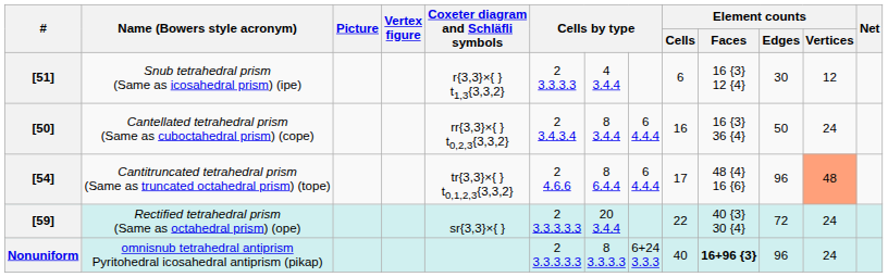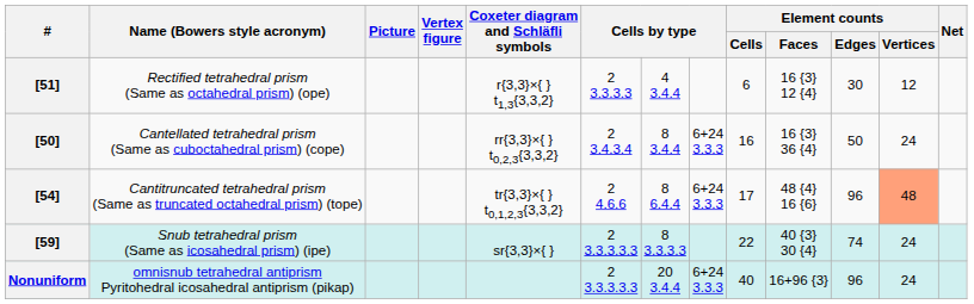[51] | Name (Bowers style acronym): Snub tetrahedral prism (Same as icosahedral prism) (ipe) -> Rectified tetrahedral prism (Same as octahedral prism) (ope)
[50] | column 8: 6 4.4.4 -> 6+24 3.3.3
[54] | column 8: 6 4.4.4 -> 6+24 3.3.3
[59] | Name (Bowers style acronym): Rectified tetrahedral prism (Same as octahedral prism) (ope) -> Snub tetrahedral prism (Same as icosahedral prism) (ipe)
[59] | column 7: 20 3.4.4 -> 8 3.3.3.3
[59] | Element counts / Edges: 72 -> 74
Nonuniform | column 7: 8 3.3.3.3 -> 20 3.4.4
Nonuniform | Element counts / Faces: bold -> normal
